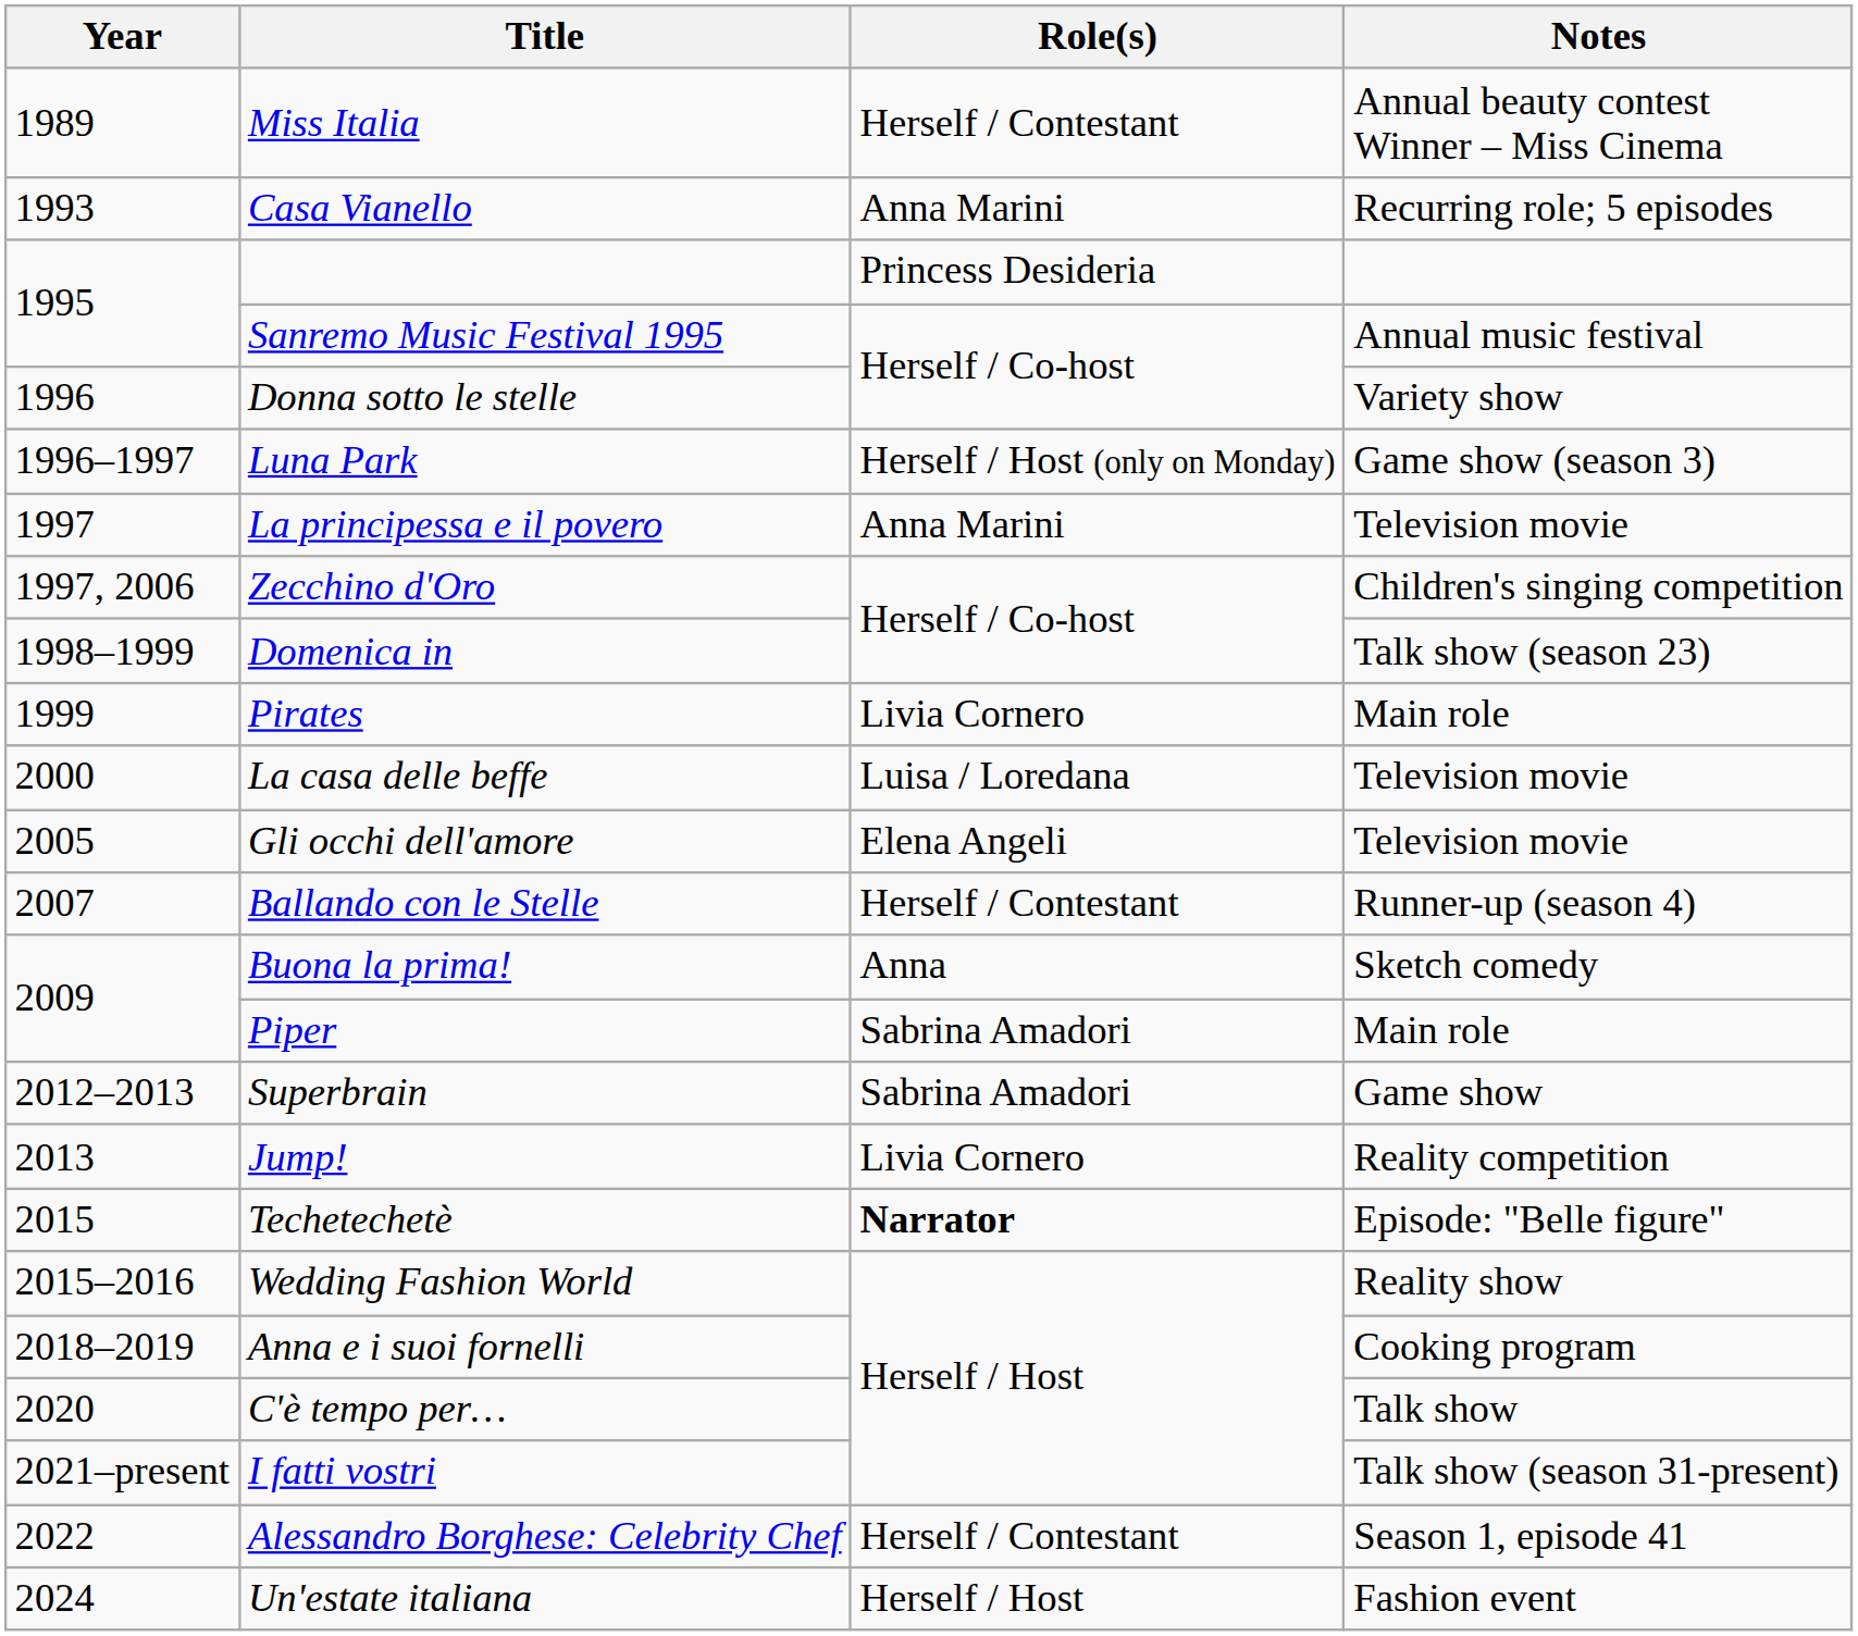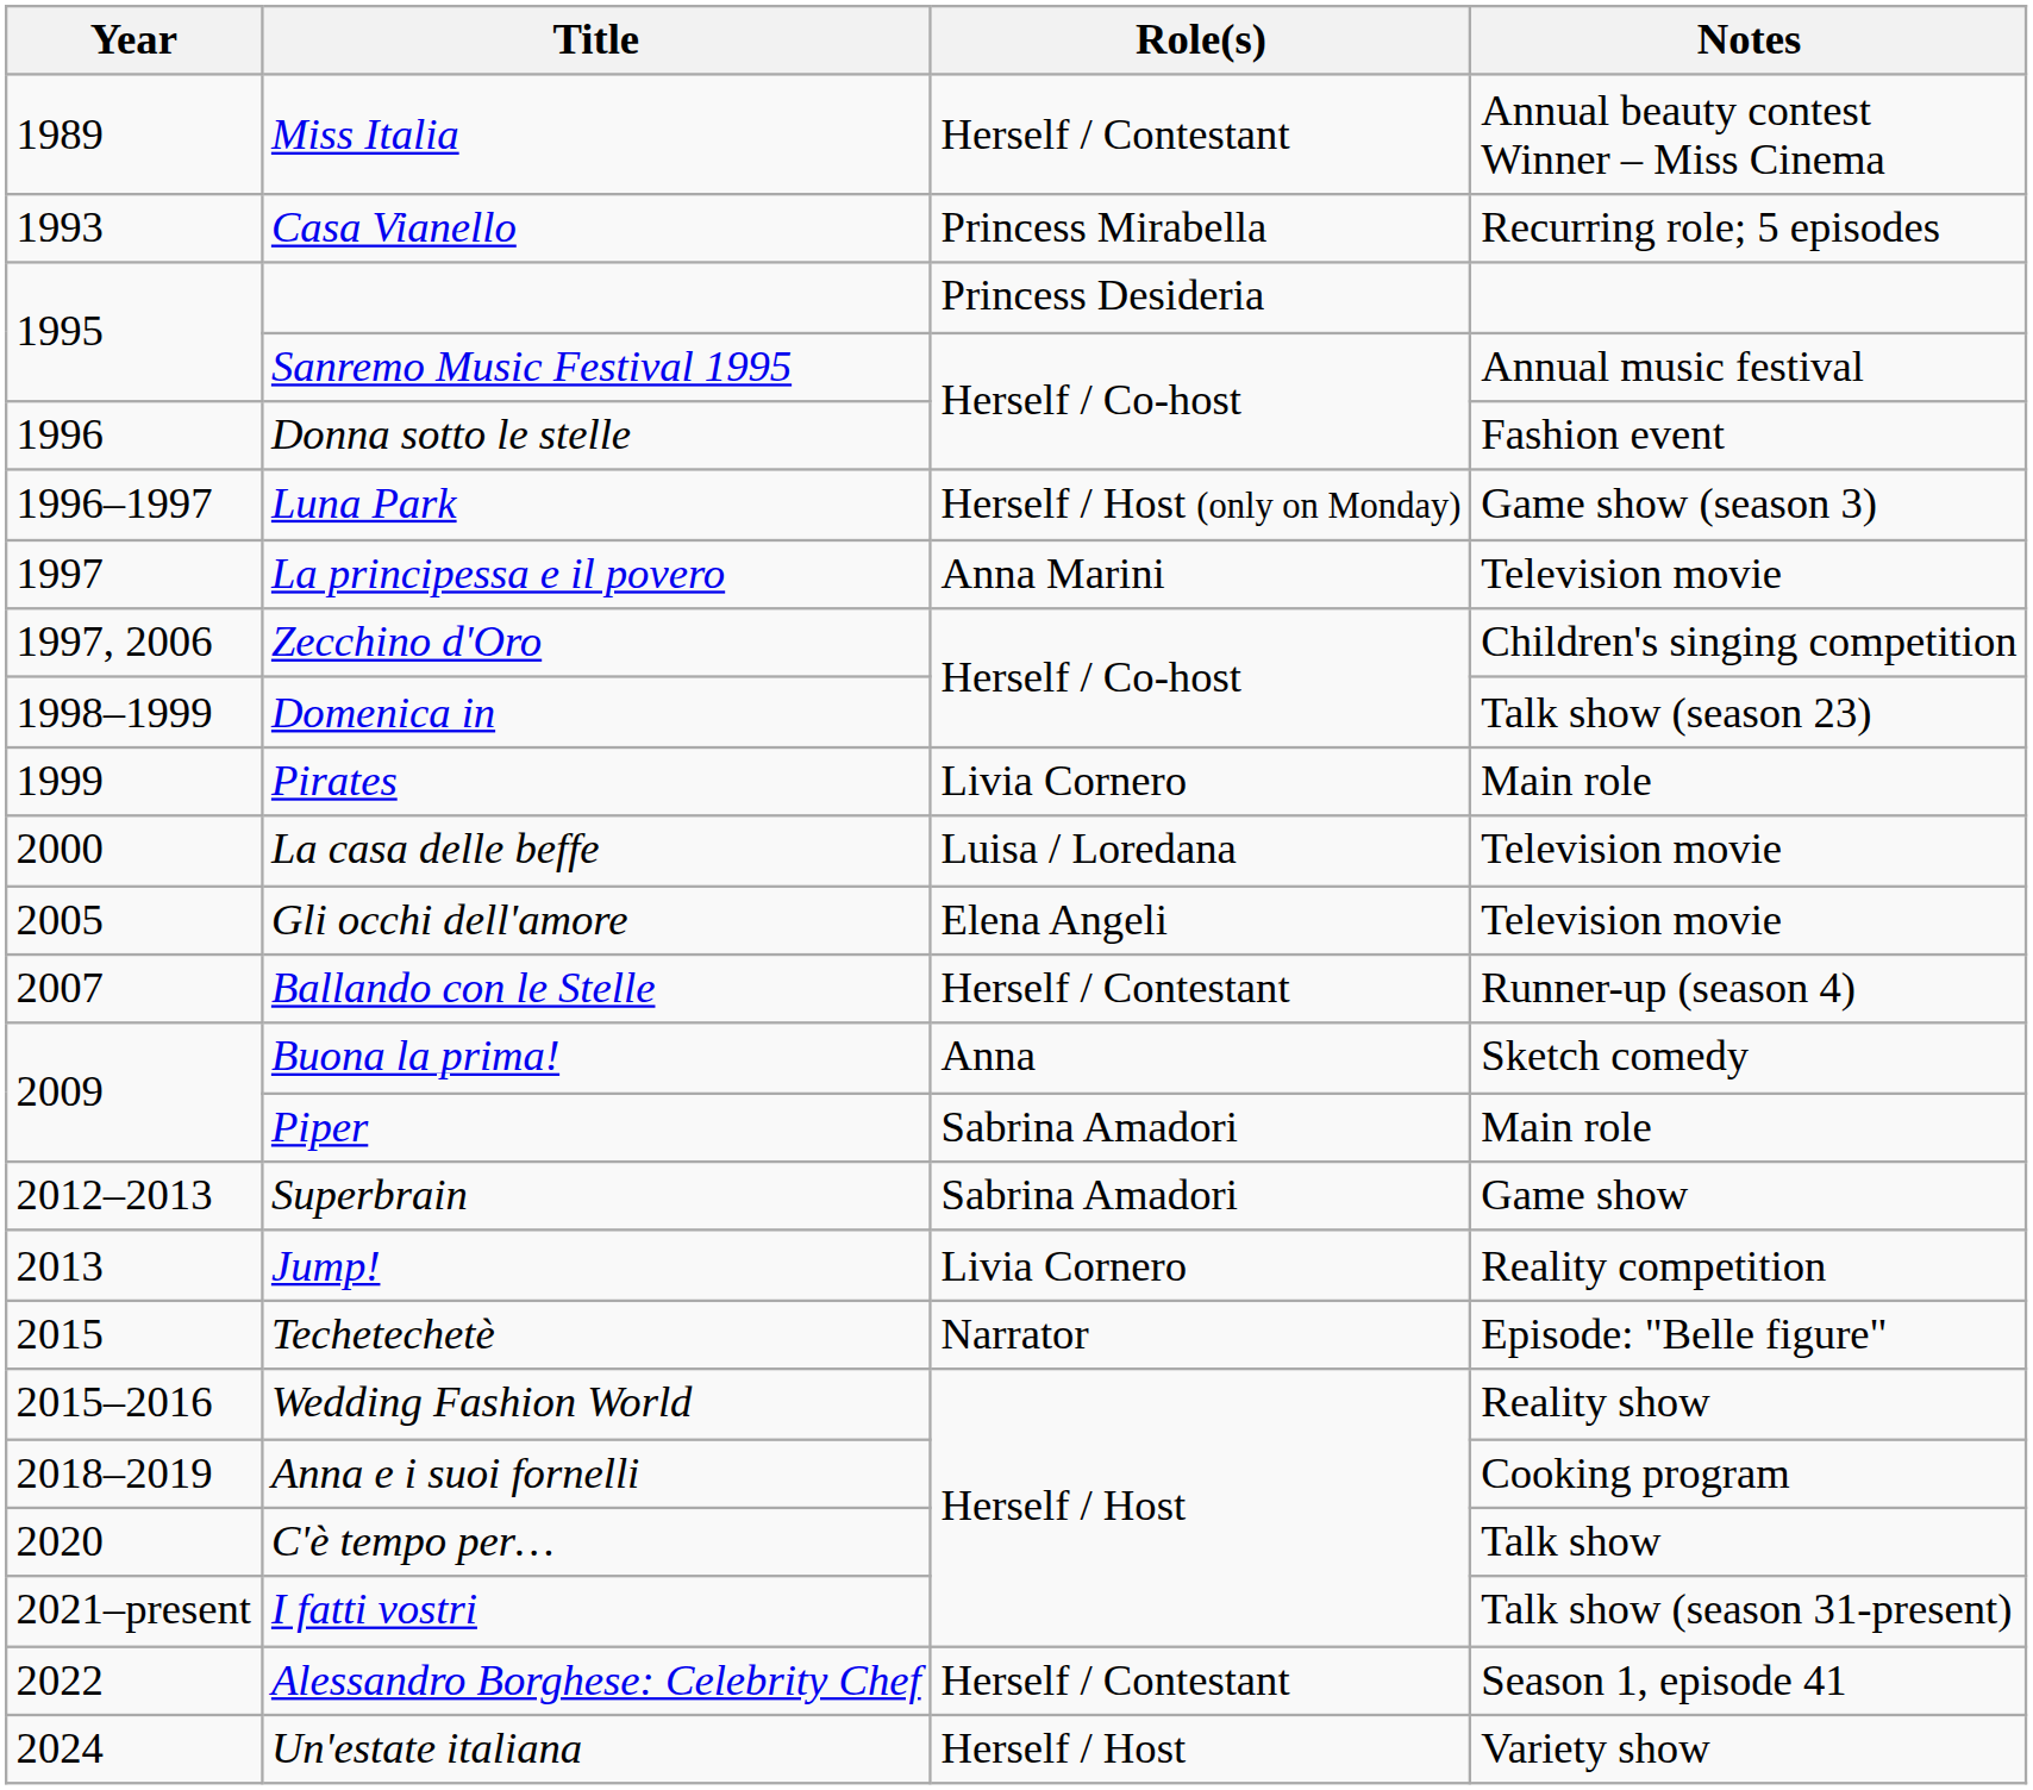Casa Vianello | Role(s): Anna Marini -> Princess Mirabella
Donna sotto le stelle | Notes: Variety show -> Fashion event
Techetechetè | Role(s): bold -> normal
Un'estate italiana | Notes: Fashion event -> Variety show
